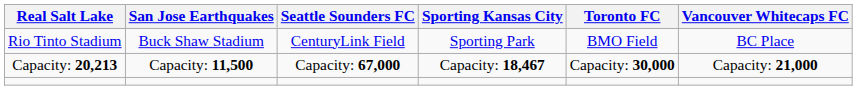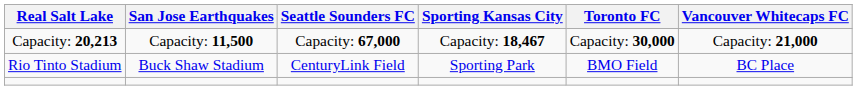rows swapped: Rio Tinto Stadium <-> Capacity: 20,213
